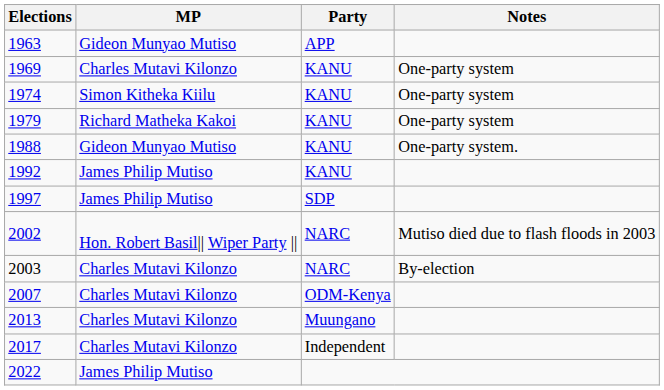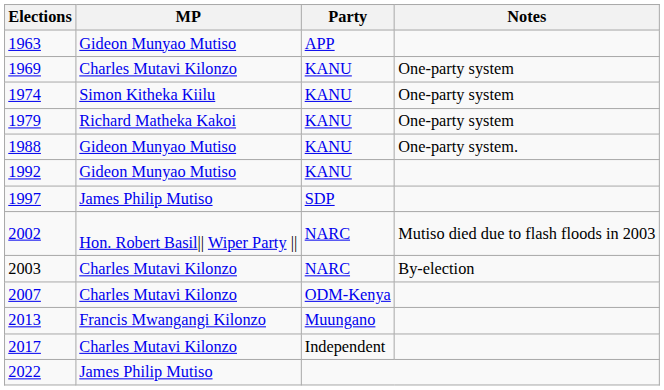1992 | MP: James Philip Mutiso -> Gideon Munyao Mutiso
2013 | MP: Charles Mutavi Kilonzo -> Francis Mwangangi Kilonzo
